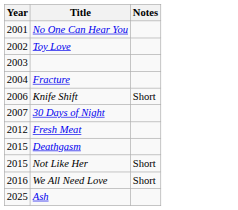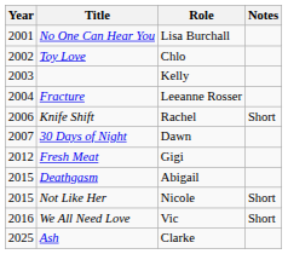+ column: Role | Lisa Burchall | Chlo | Kelly | Leeanne Rosser | Rachel | Dawn | Gigi | Abigail | Nicole | Vic | Clarke
